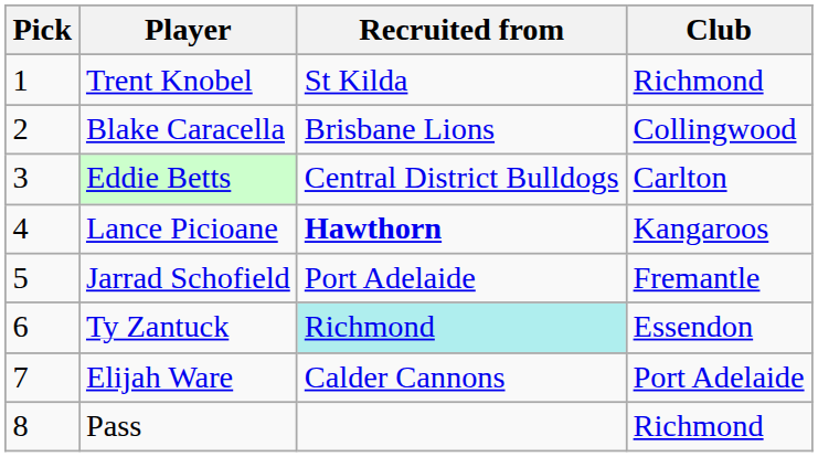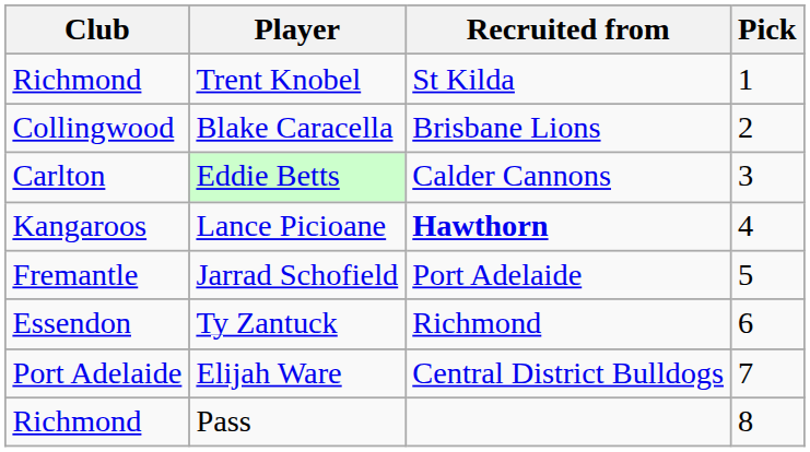columns swapped: Pick <-> Club
Eddie Betts | Recruited from: Central District Bulldogs -> Calder Cannons
Ty Zantuck | Recruited from: paleturquoise background -> no background
Elijah Ware | Recruited from: Calder Cannons -> Central District Bulldogs
